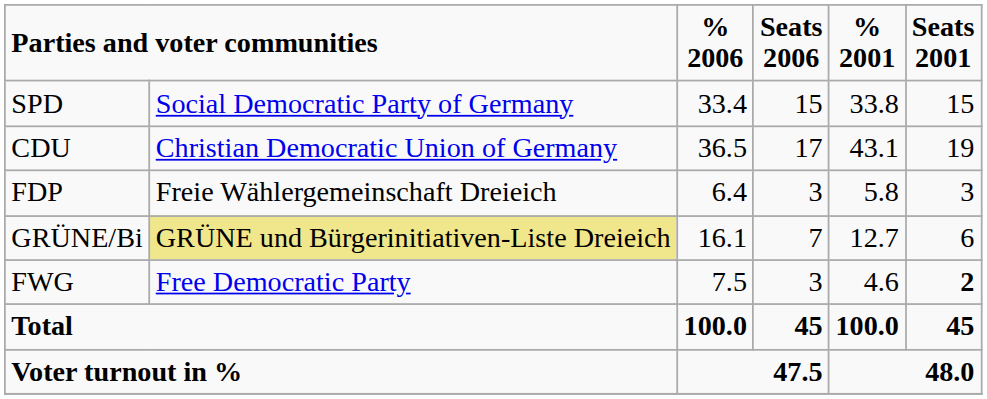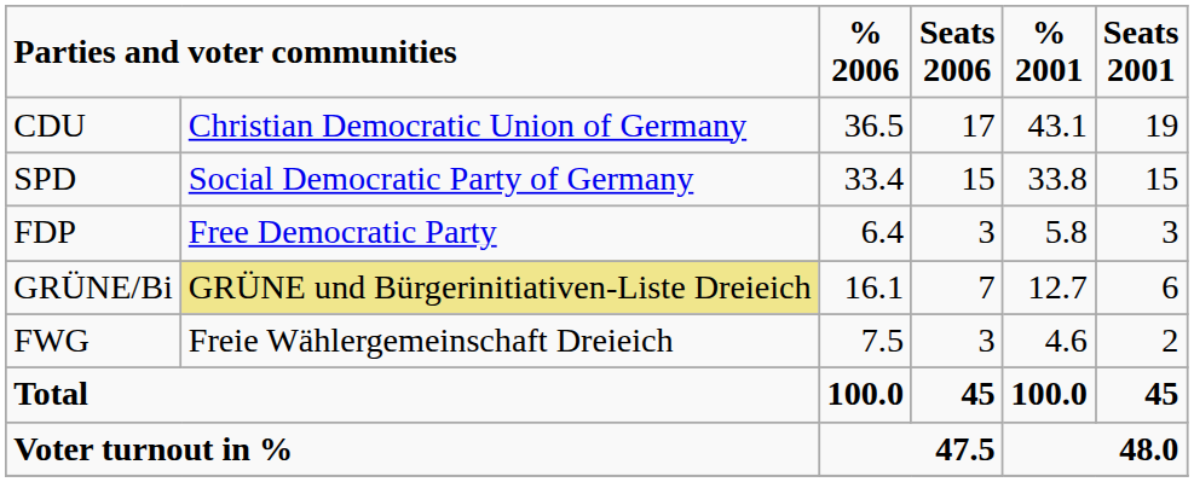rows swapped: CDU <-> SPD
FDP | column 2: Freie Wählergemeinschaft Dreieich -> Free Democratic Party
FWG | column 2: Free Democratic Party -> Freie Wählergemeinschaft Dreieich
FWG | Seats 2001: bold -> normal
